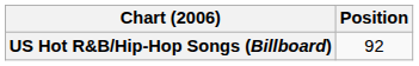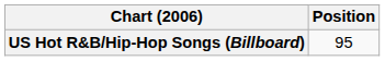US Hot R&B/Hip-Hop Songs (Billboard) | Position: 92 -> 95
